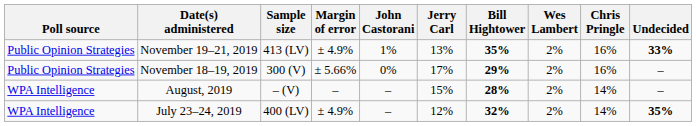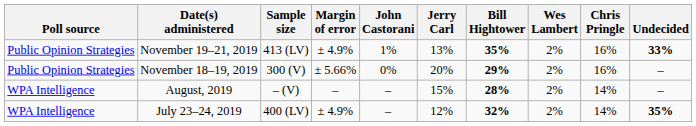November 18–19, 2019 | Jerry Carl: 17% -> 20%
